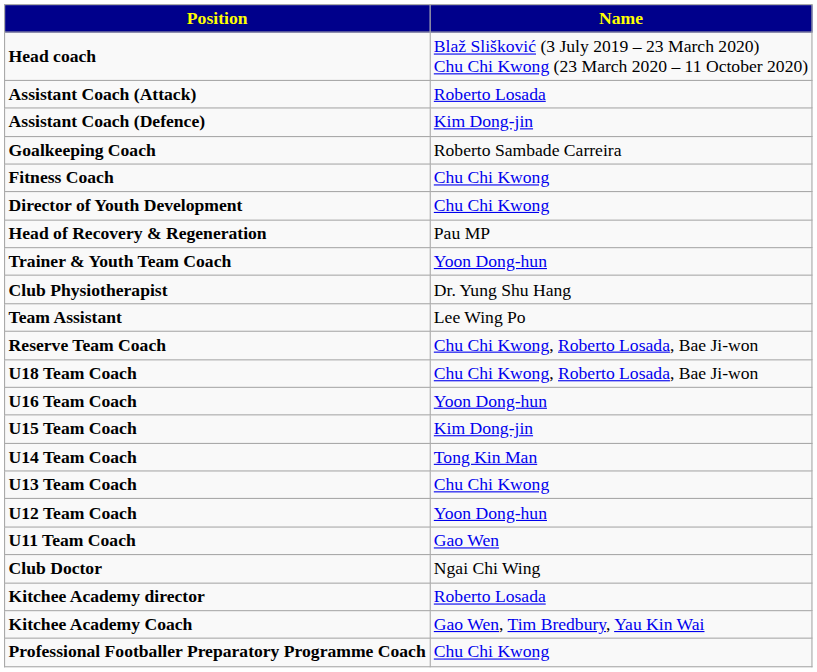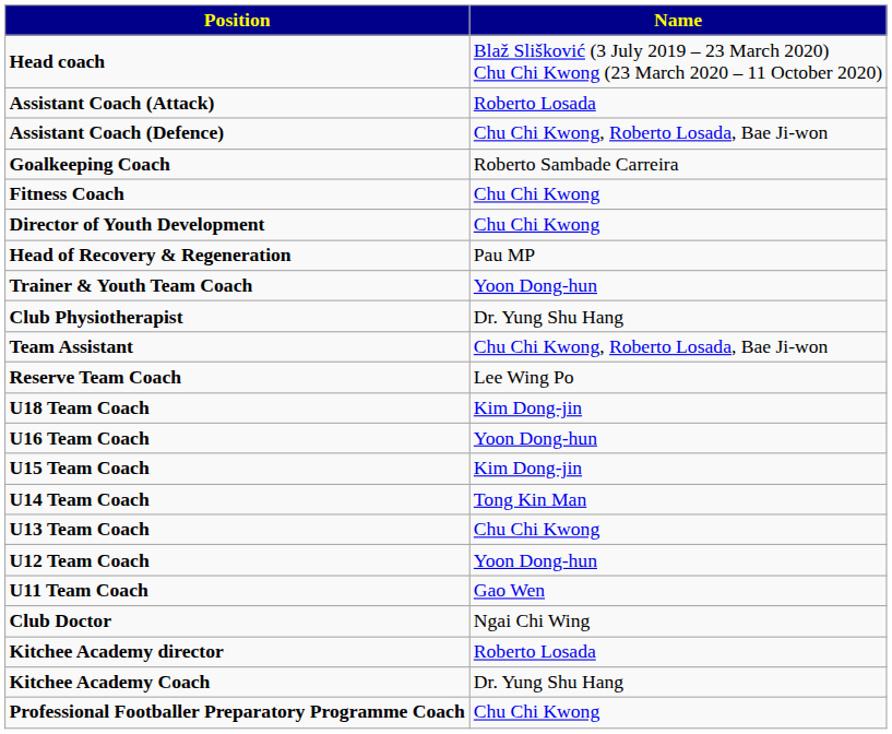Assistant Coach (Defence) | Name: Kim Dong-jin -> Chu Chi Kwong, Roberto Losada, Bae Ji-won
Team Assistant | Name: Lee Wing Po -> Chu Chi Kwong, Roberto Losada, Bae Ji-won
Reserve Team Coach | Name: Chu Chi Kwong, Roberto Losada, Bae Ji-won -> Lee Wing Po
U18 Team Coach | Name: Chu Chi Kwong, Roberto Losada, Bae Ji-won -> Kim Dong-jin
Kitchee Academy Coach | Name: Gao Wen, Tim Bredbury, Yau Kin Wai -> Dr. Yung Shu Hang
